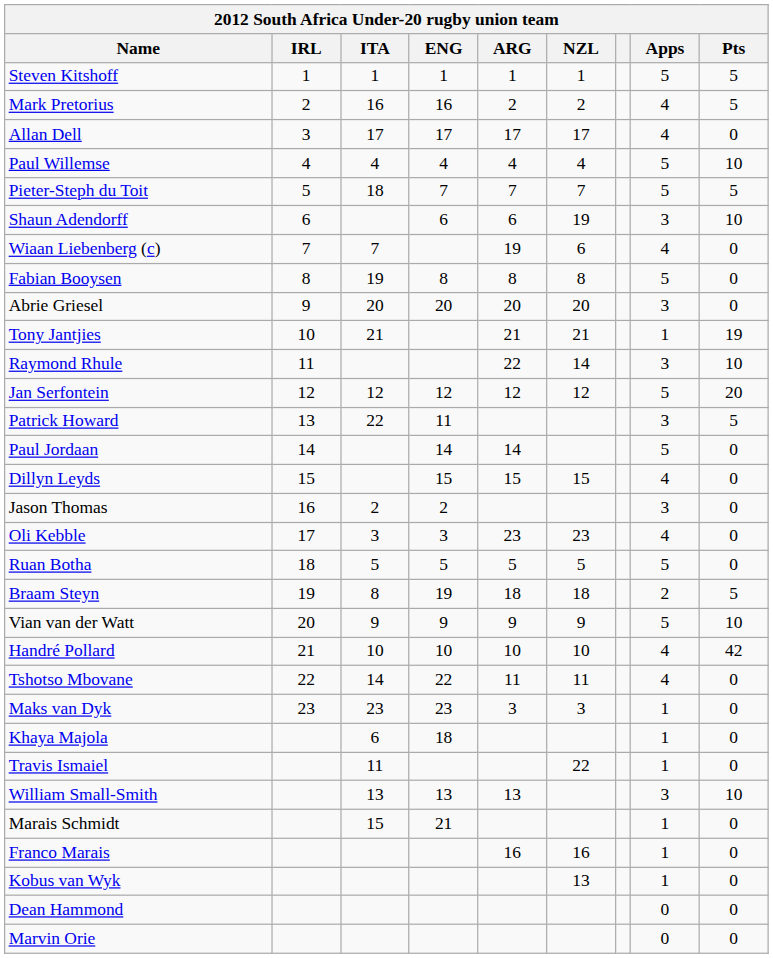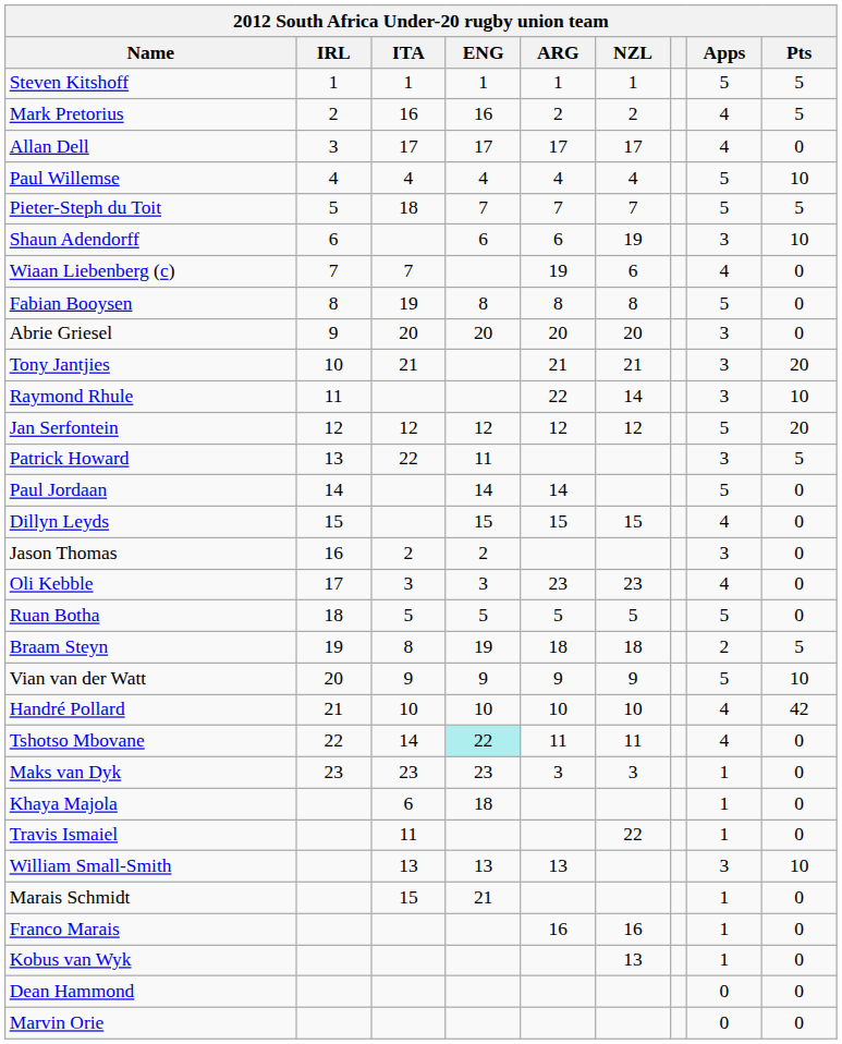Tony Jantjies | Apps: 1 -> 3
Tony Jantjies | Pts: 19 -> 20
Tshotso Mbovane | ENG: no background -> paleturquoise background
